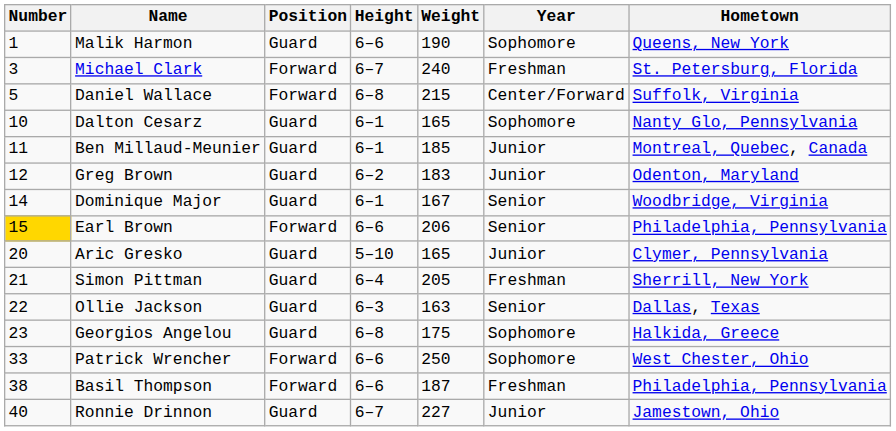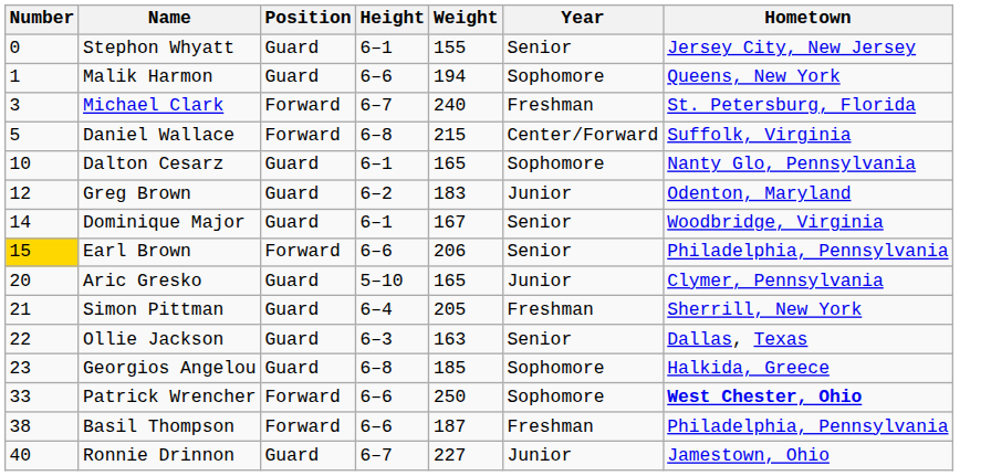+ row: 0 | Stephon Whyatt | Guard | 6–1 | 155 | Senior | Jersey City, New Jersey
Malik Harmon | Weight: 190 -> 194
- row: 11 | Ben Millaud-Meunier | Guard | 6–1 | 185 | Junior | Montreal, Quebec, Canada
Georgios Angelou | Weight: 175 -> 185
Patrick Wrencher | Hometown: normal -> bold
